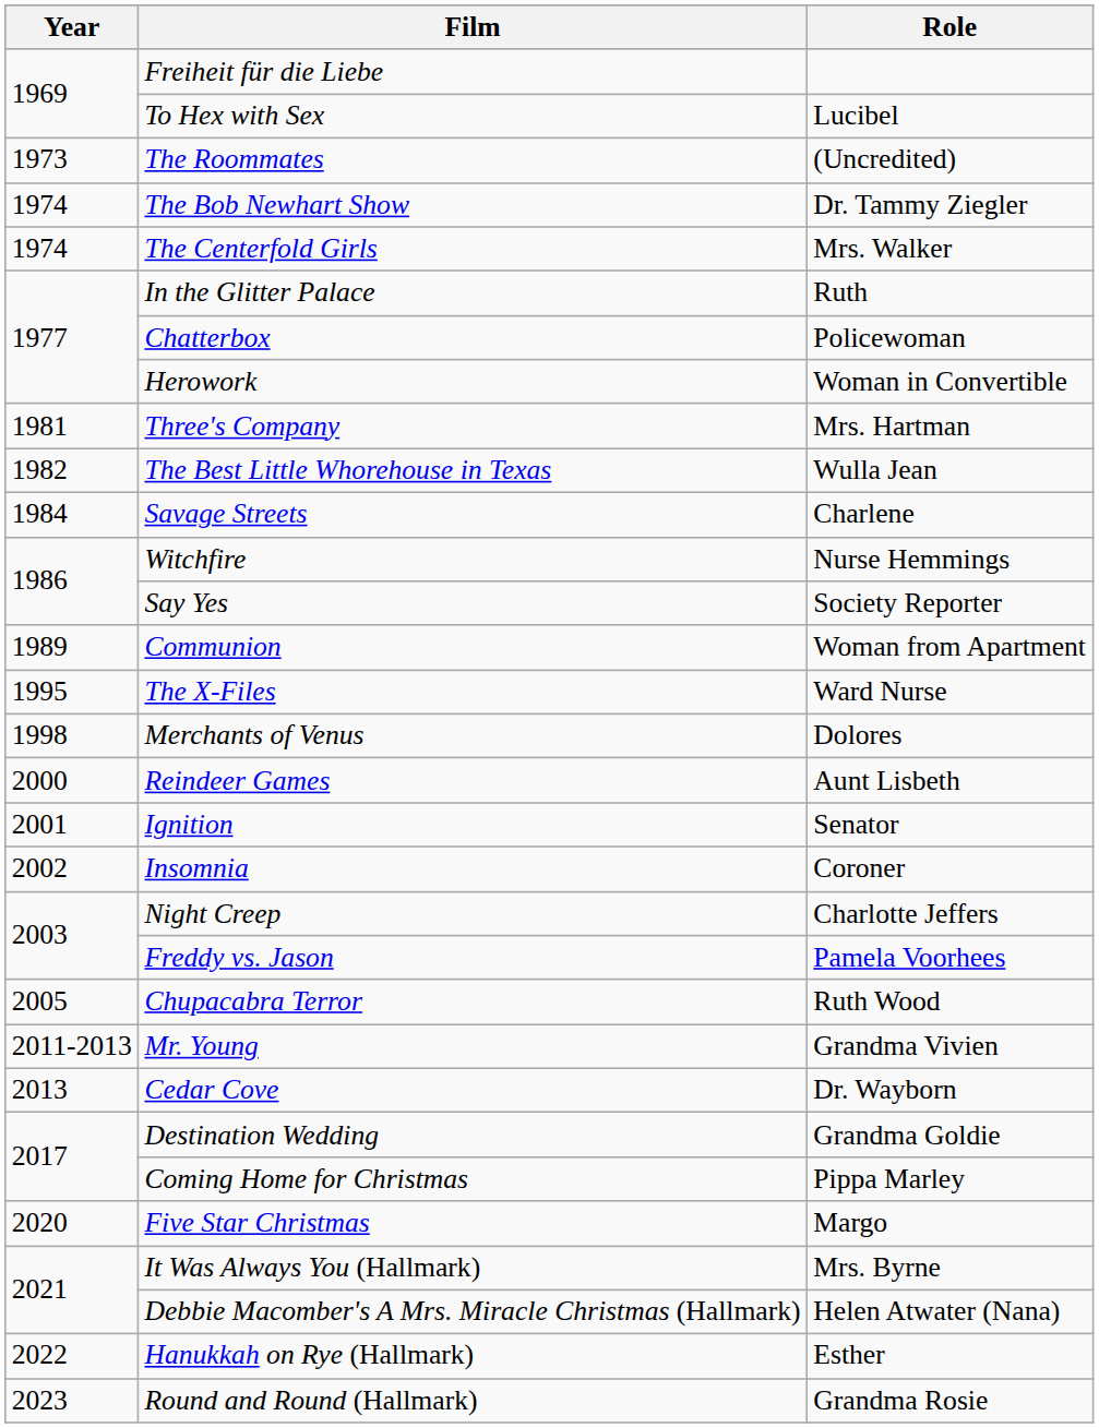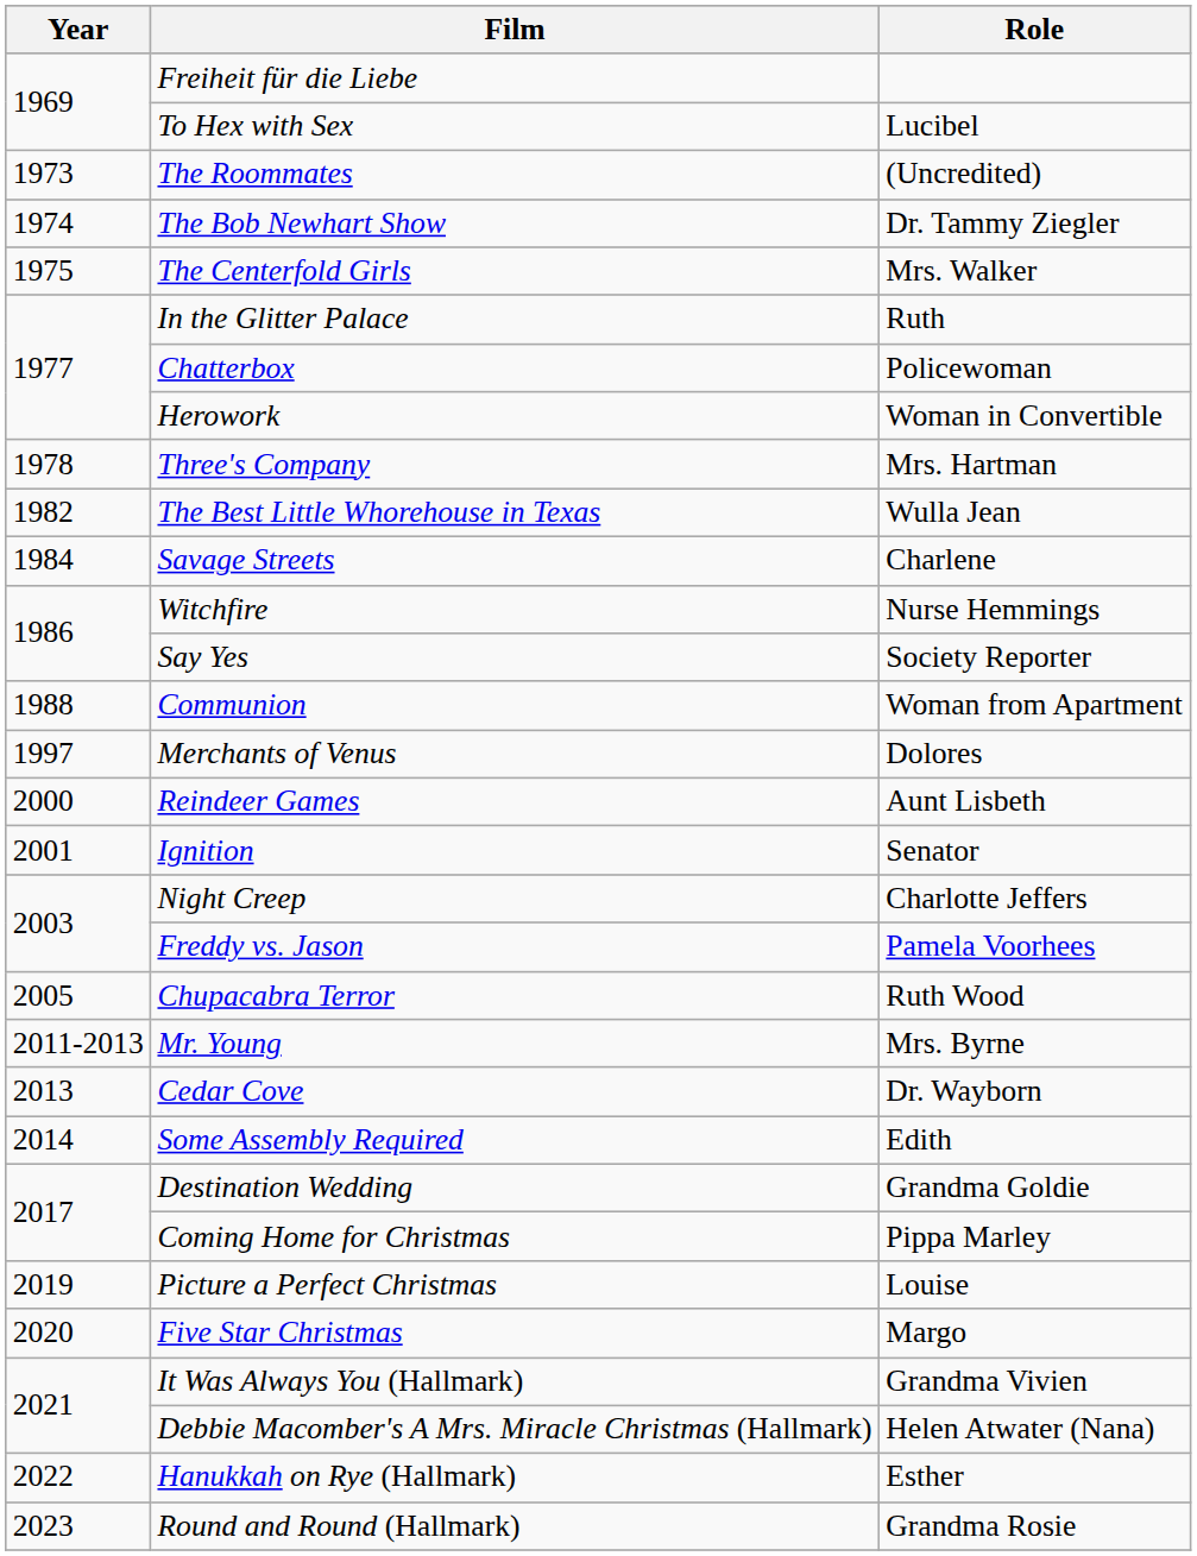The Centerfold Girls | Year: 1974 -> 1975
Three's Company | Year: 1981 -> 1978
Communion | Year: 1989 -> 1988
- row: 1995 | The X-Files | Ward Nurse
Merchants of Venus | Year: 1998 -> 1997
- row: 2002 | Insomnia | Coroner
Mr. Young | Role: Grandma Vivien -> Mrs. Byrne
+ row: 2014 | Some Assembly Required | Edith
+ row: 2019 | Picture a Perfect Christmas | Louise
It Was Always You (Hallmark) | Role: Mrs. Byrne -> Grandma Vivien
